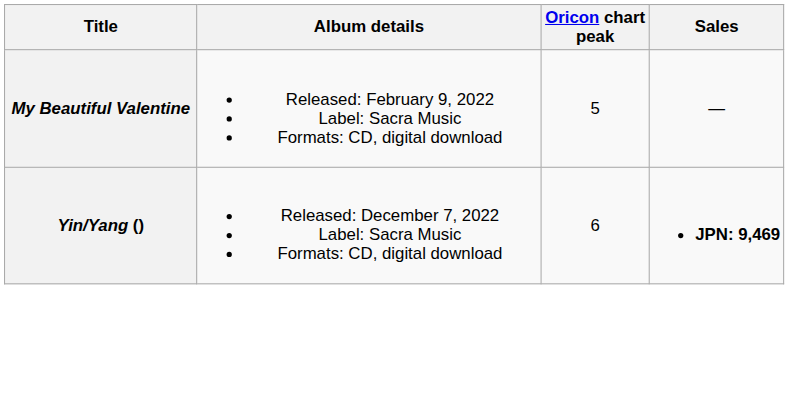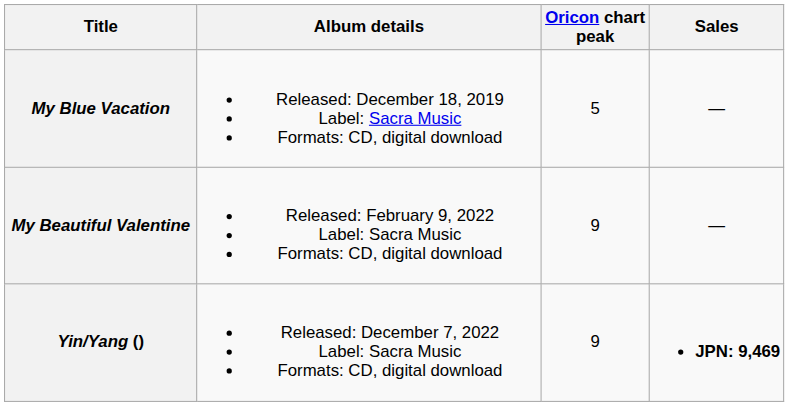+ row: My Blue Vacation | Released: December 18, 2019 Label: Sacra Music Formats: CD, digital download | 5 | —
My Beautiful Valentine | Oricon chart peak: 5 -> 9
Yin/Yang () | Oricon chart peak: 6 -> 9
